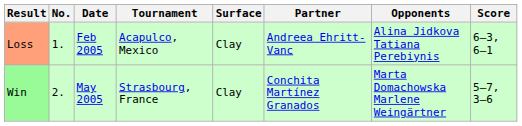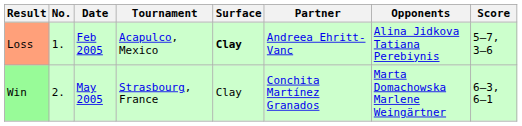Loss | Surface: normal -> bold
Loss | Score: 6–3, 6–1 -> 5–7, 3–6
Win | Score: 5–7, 3–6 -> 6–3, 6–1
